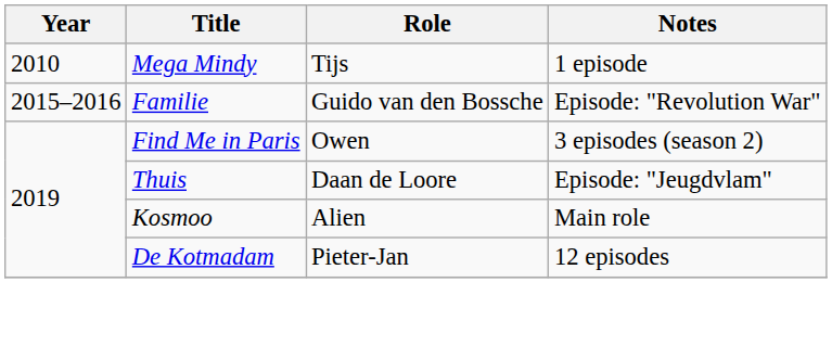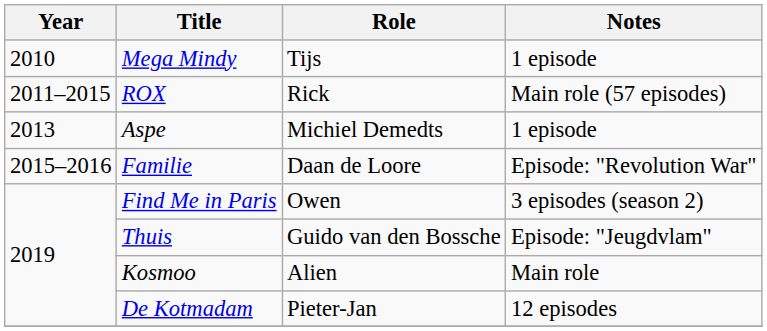+ row: 2011–2015 | ROX | Rick | Main role (57 episodes)
+ row: 2013 | Aspe | Michiel Demedts | 1 episode
Familie | Role: Guido van den Bossche -> Daan de Loore
Thuis | Role: Daan de Loore -> Guido van den Bossche
